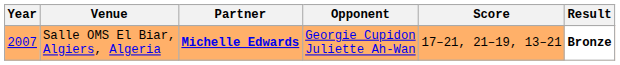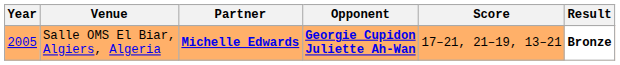Salle OMS El Biar, Algiers, Algeria | Year: 2007 -> 2005
Salle OMS El Biar, Algiers, Algeria | Opponent: normal -> bold
